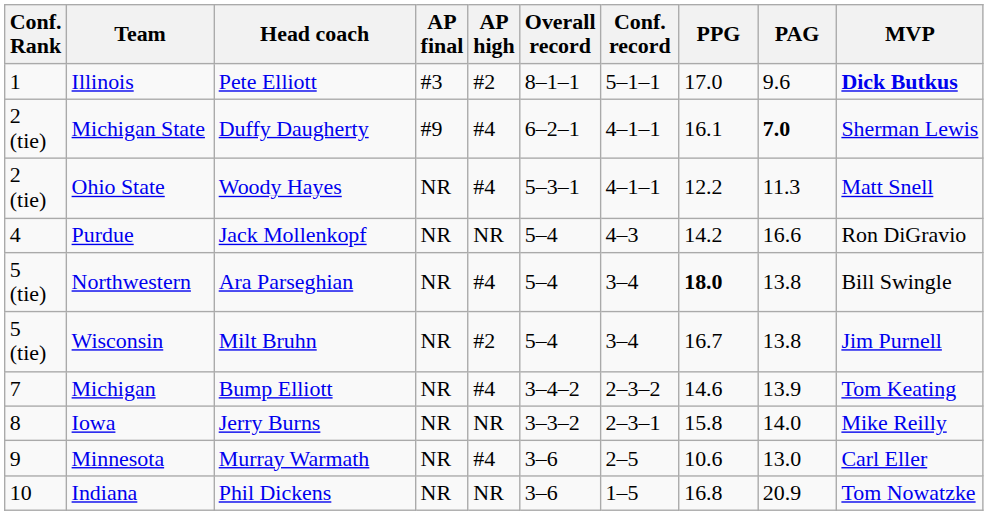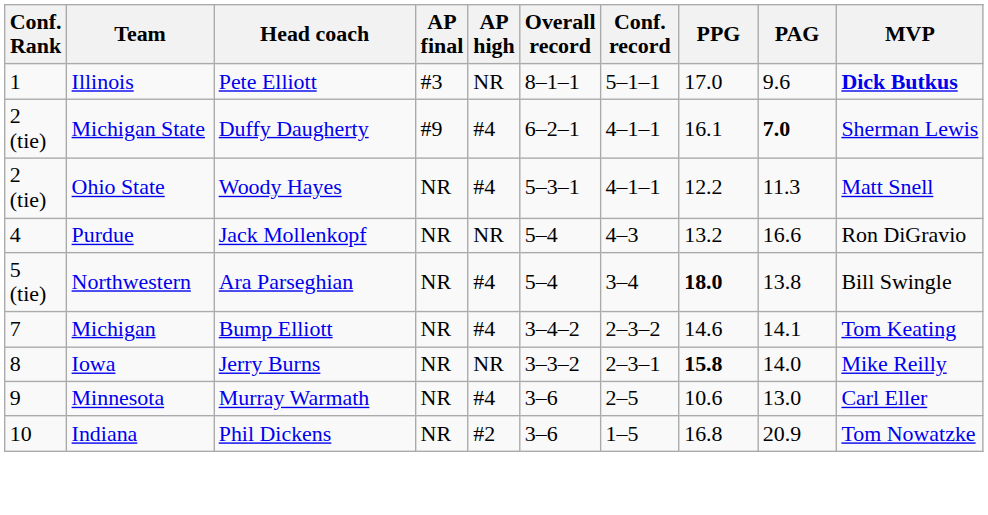Illinois | AP high: #2 -> NR
Purdue | PPG: 14.2 -> 13.2
- row: 5 (tie) | Wisconsin | Milt Bruhn | NR | #2 | 5–4 | 3–4 | 16.7 | 13.8 | Jim Purnell
Michigan | PAG: 13.9 -> 14.1
Iowa | PPG: normal -> bold
Indiana | AP high: NR -> #2
